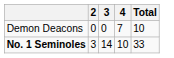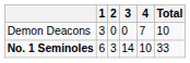+ column: 1 | 3 | 6
